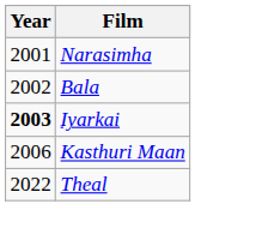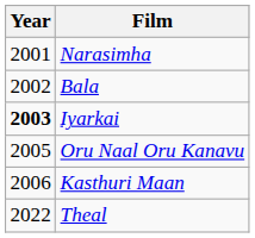+ row: 2005 | Oru Naal Oru Kanavu
